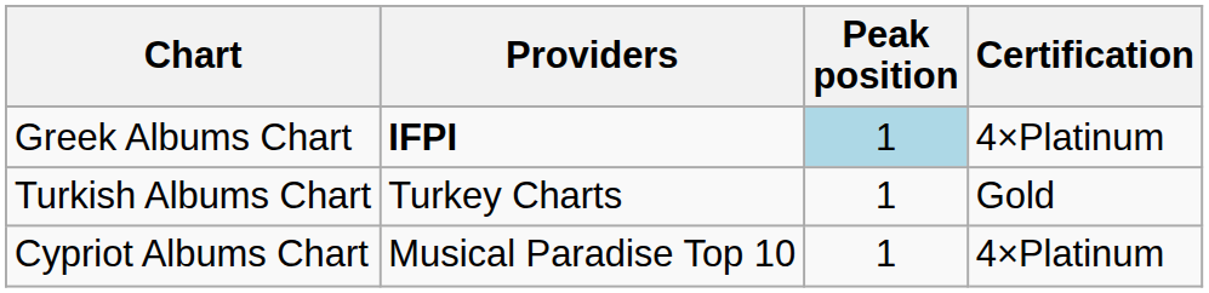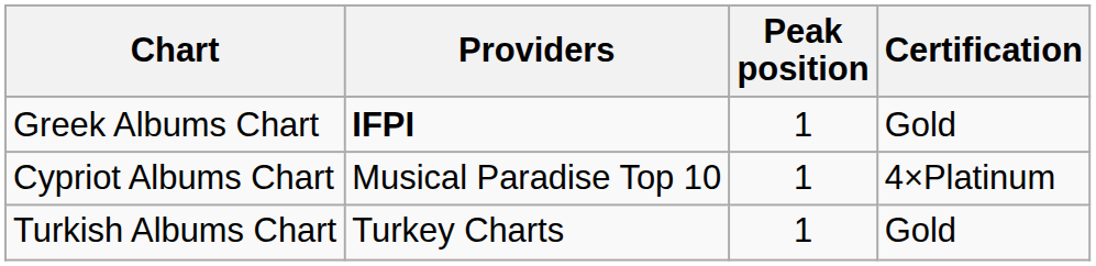Greek Albums Chart | Peak position: lightblue background -> no background
Greek Albums Chart | Certification: 4×Platinum -> Gold
rows swapped: Cypriot Albums Chart <-> Turkish Albums Chart
